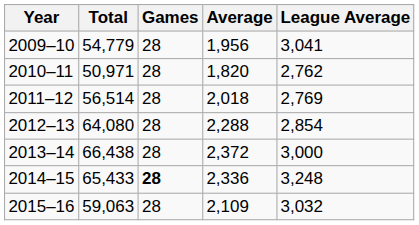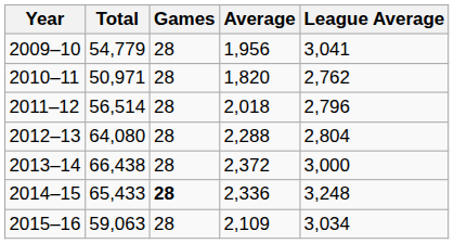2011–12 | League Average: 2,769 -> 2,796
2012–13 | League Average: 2,854 -> 2,804
2015–16 | League Average: 3,032 -> 3,034
